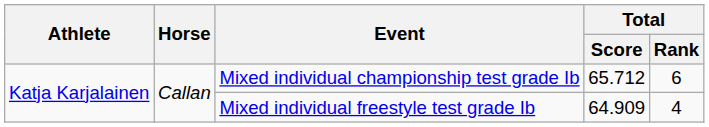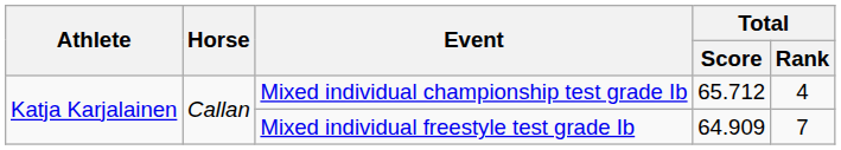Mixed individual championship test grade Ib | Total / Rank: 6 -> 4
Mixed individual freestyle test grade Ib | Total / Rank: 4 -> 7
